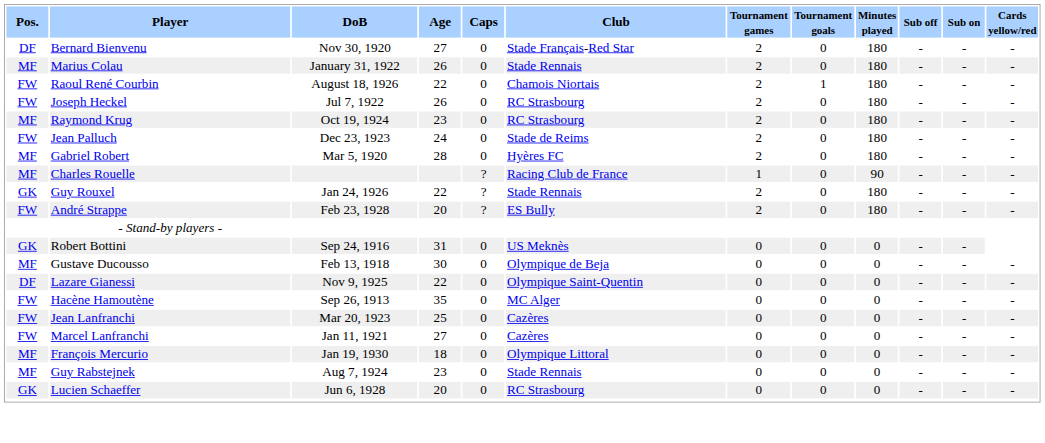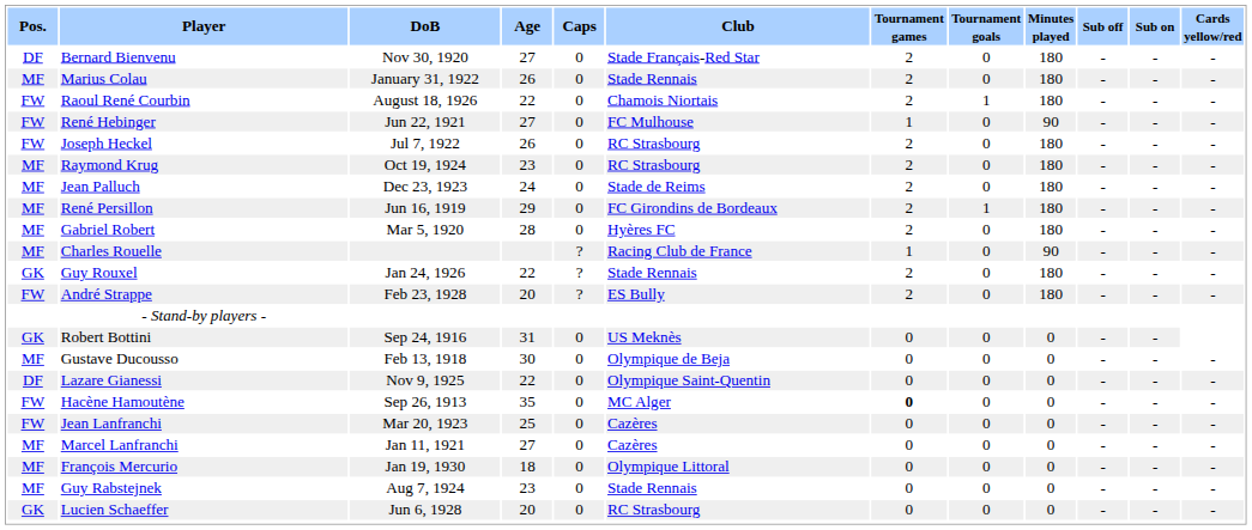+ row: FW | René Hebinger | Jun 22, 1921 | 27 | 0 | FC Mulhouse | 1 | 0 | 90 | - | - | -
Jean Palluch | Pos.: FW -> MF
+ row: MF | René Persillon | Jun 16, 1919 | 29 | 0 | FC Girondins de Bordeaux | 2 | 1 | 180 | - | - | -
Hacène Hamoutène | Tournament games: normal -> bold
Marcel Lanfranchi | Pos.: FW -> MF
